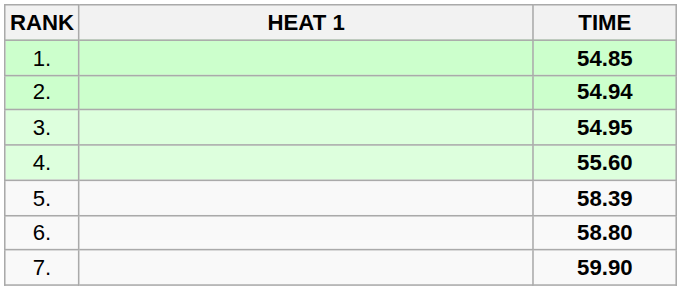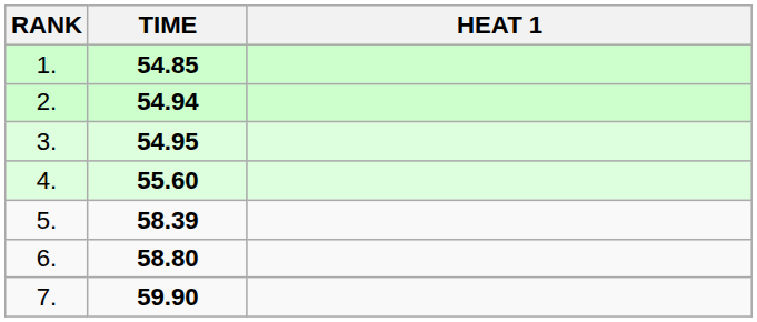columns swapped: HEAT 1 <-> TIME
